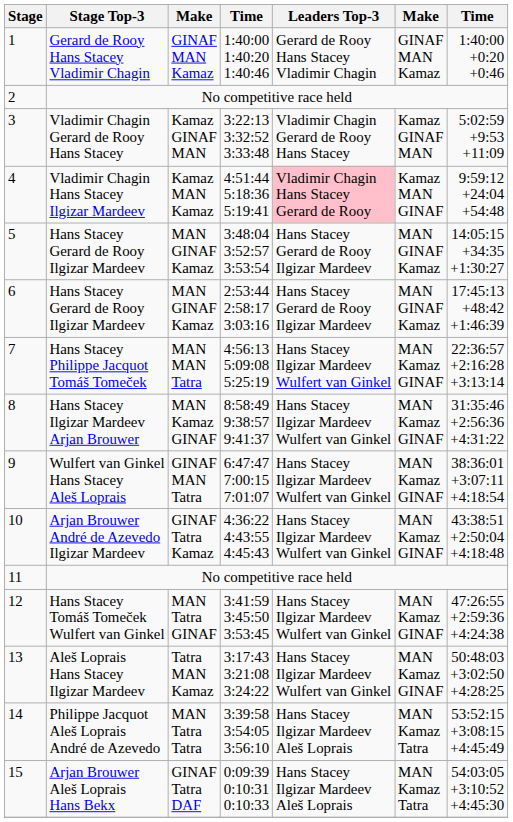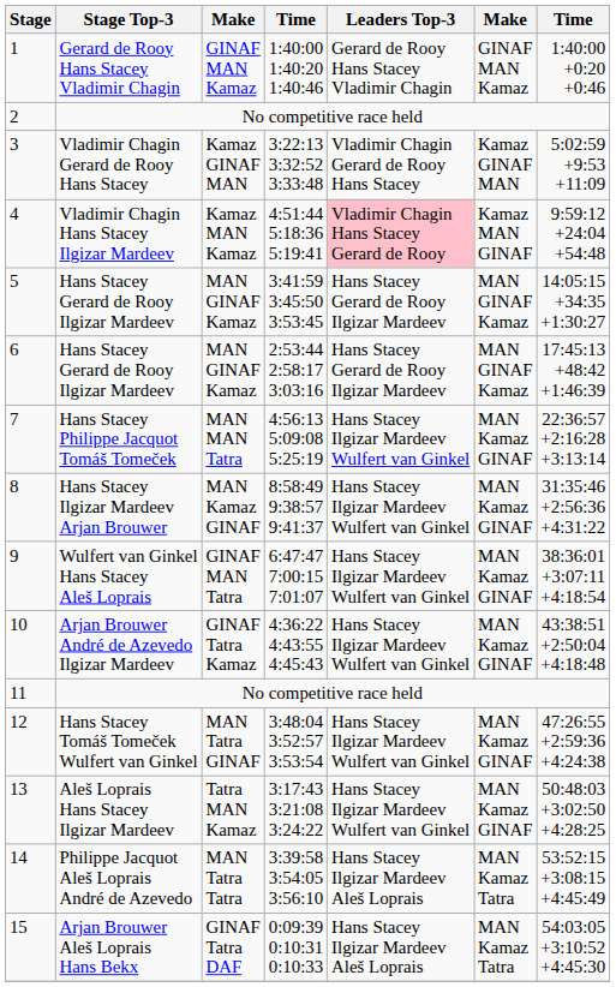5 | column 4: 3:48:04 3:52:57 3:53:54 -> 3:41:59 3:45:50 3:53:45
12 | column 4: 3:41:59 3:45:50 3:53:45 -> 3:48:04 3:52:57 3:53:54
